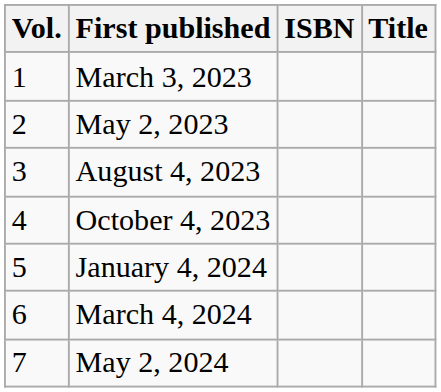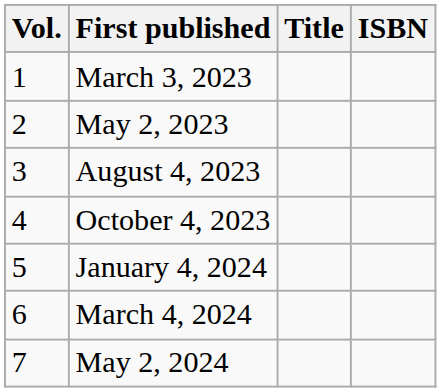columns swapped: Title <-> ISBN
